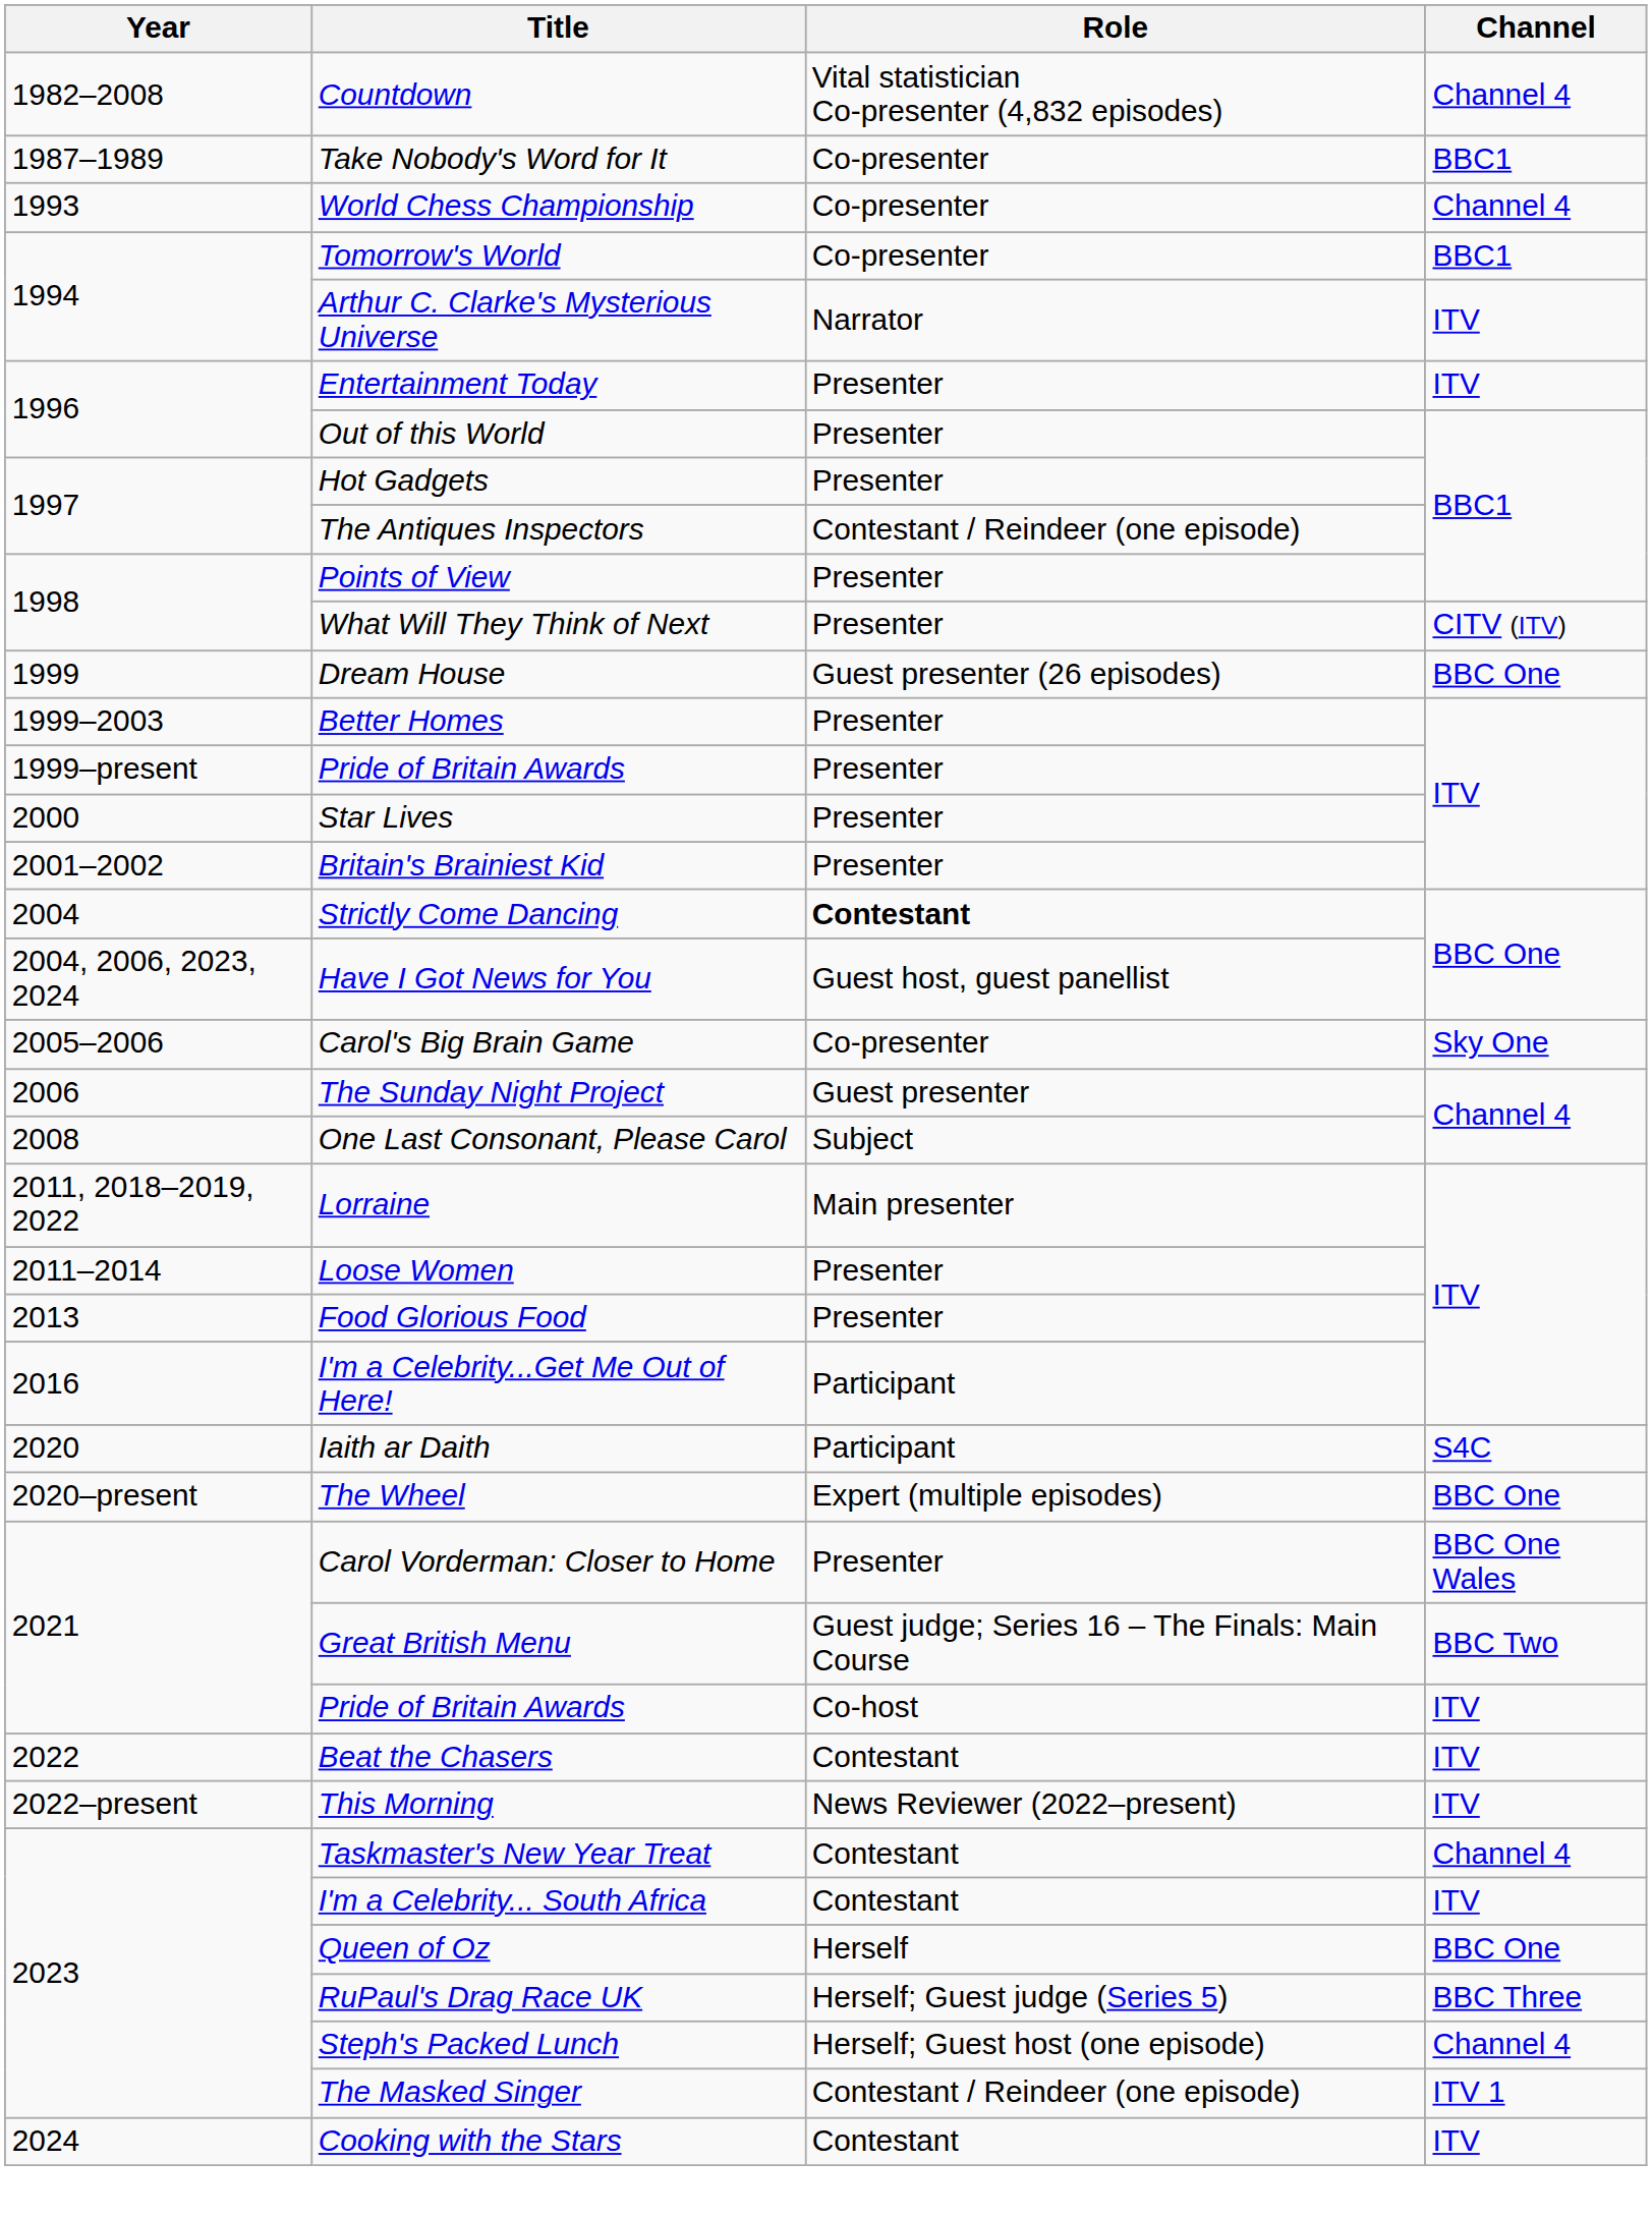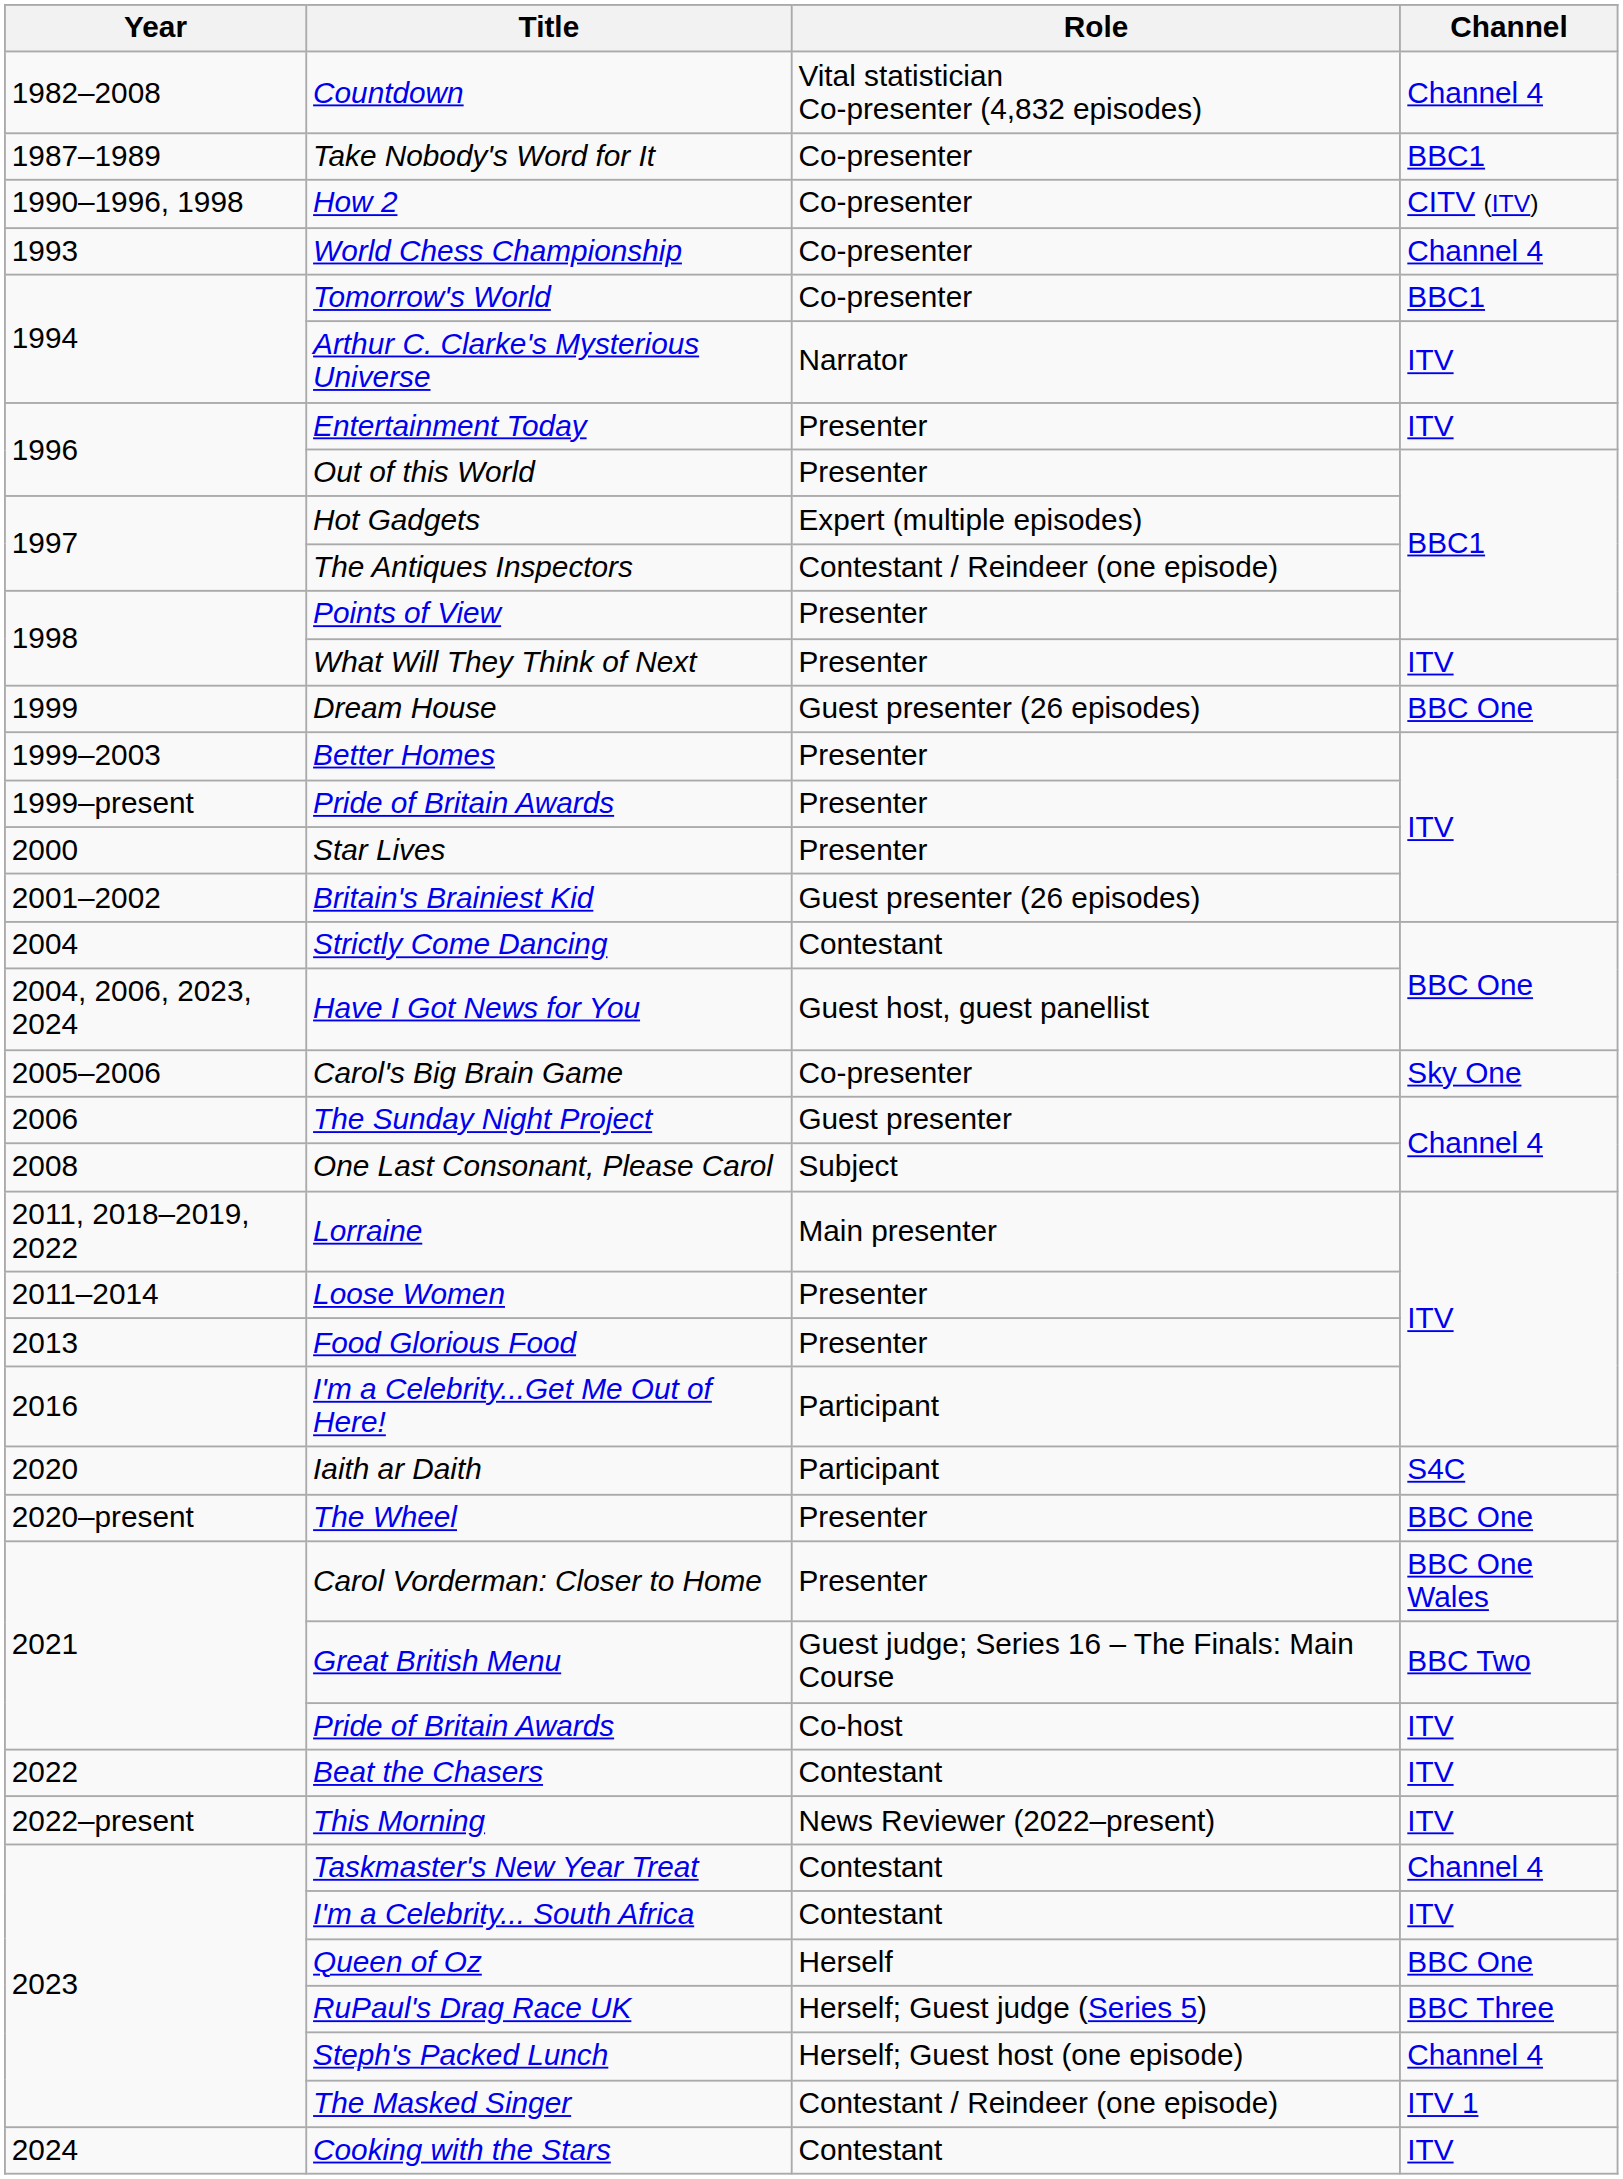+ row: 1990–1996, 1998 | How 2 | Co-presenter | CITV (ITV)
Hot Gadgets | Role: Presenter -> Expert (multiple episodes)
What Will They Think of Next | Channel: CITV (ITV) -> ITV
Britain's Brainiest Kid | Role: Presenter -> Guest presenter (26 episodes)
Strictly Come Dancing | Role: bold -> normal
The Wheel | Role: Expert (multiple episodes) -> Presenter
